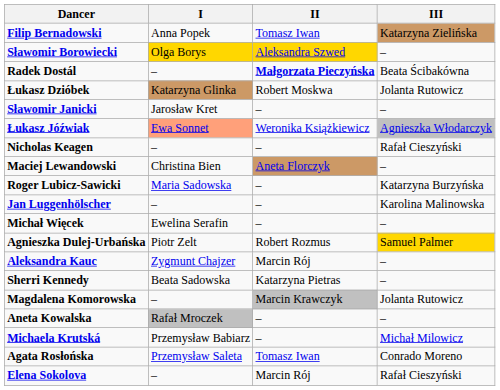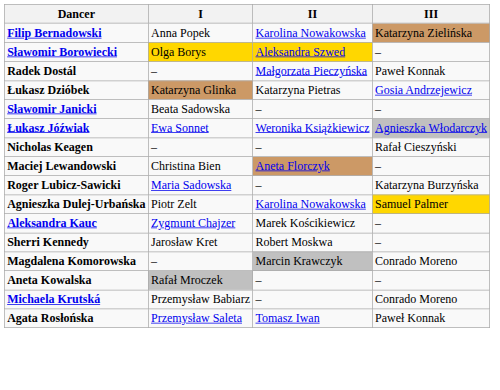Filip Bernadowski | II: Tomasz Iwan -> Karolina Nowakowska
Radek Dostál | II: bold -> normal
Radek Dostál | III: Beata Ścibakówna -> Paweł Konnak
Łukasz Dzióbek | II: Robert Moskwa -> Katarzyna Pietras
Łukasz Dzióbek | III: Jolanta Rutowicz -> Gosia Andrzejewicz
Sławomir Janicki | I: Jarosław Kret -> Beata Sadowska
Łukasz Jóźwiak | I: lightsalmon background -> no background
- row: Jan Luggenhölscher | – | – | Karolina Malinowska
- row: Michał Więcek | Ewelina Serafin | – | –
Agnieszka Dulej-Urbańska | II: Robert Rozmus -> Karolina Nowakowska
Aleksandra Kauc | II: Marcin Rój -> Marek Kościkiewicz
Sherri Kennedy | I: Beata Sadowska -> Jarosław Kret
Sherri Kennedy | II: Katarzyna Pietras -> Robert Moskwa
Magdalena Komorowska | III: Jolanta Rutowicz -> Conrado Moreno
Michaela Krutská | III: Michał Milowicz -> Conrado Moreno
Agata Rosłońska | III: Conrado Moreno -> Paweł Konnak
- row: Elena Sokolova | – | Marcin Rój | Rafał Cieszyński
